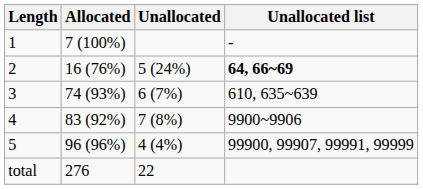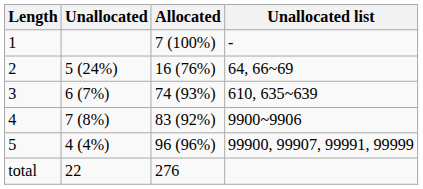columns swapped: Allocated <-> Unallocated
2 | Unallocated list: bold -> normal
